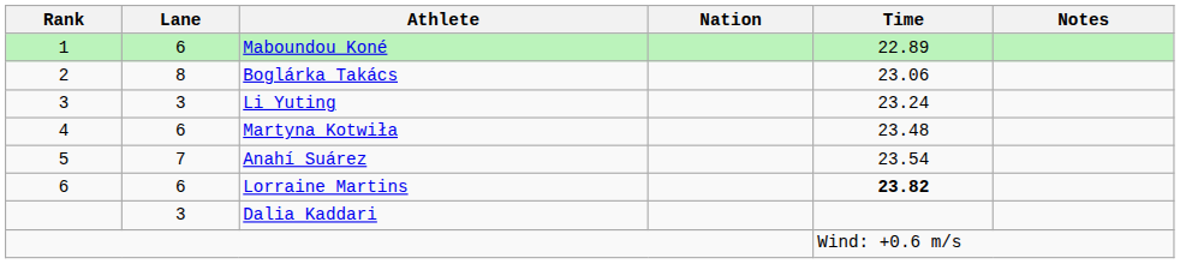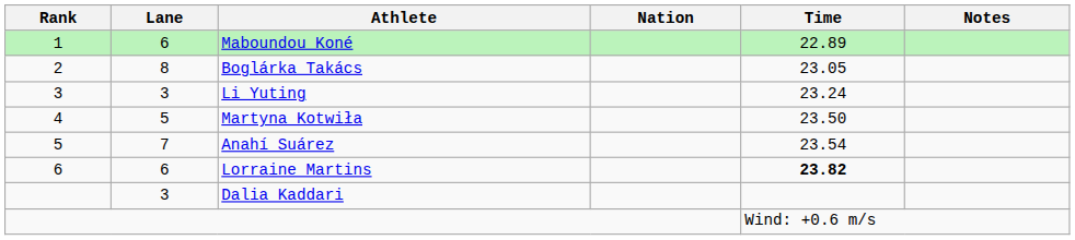Boglárka Takács | Time: 23.06 -> 23.05
Martyna Kotwiła | Lane: 6 -> 5
Martyna Kotwiła | Time: 23.48 -> 23.50
